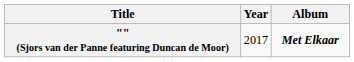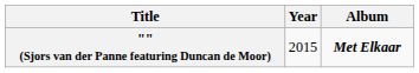"" (Sjors van der Panne featuring Duncan de Moor) | Year: 2017 -> 2015
